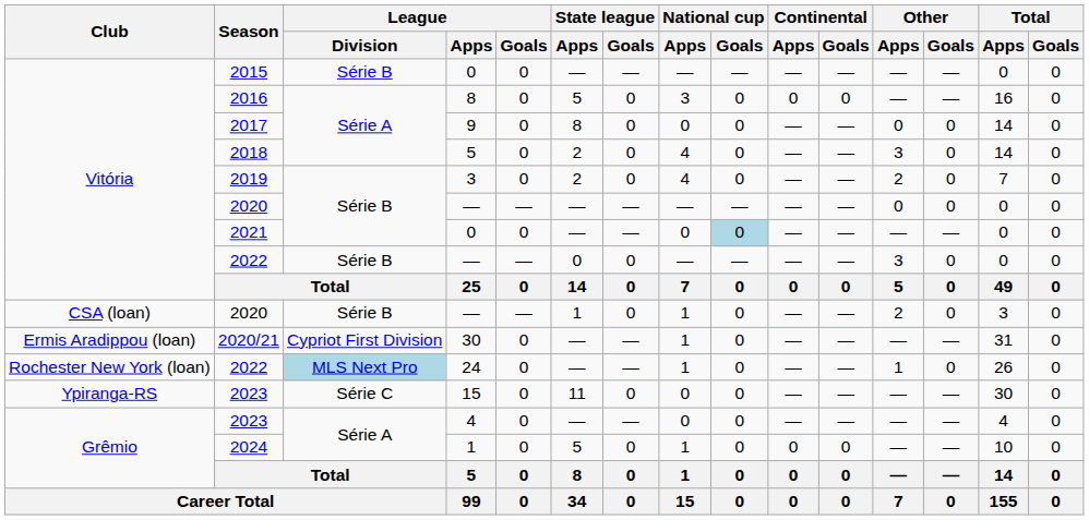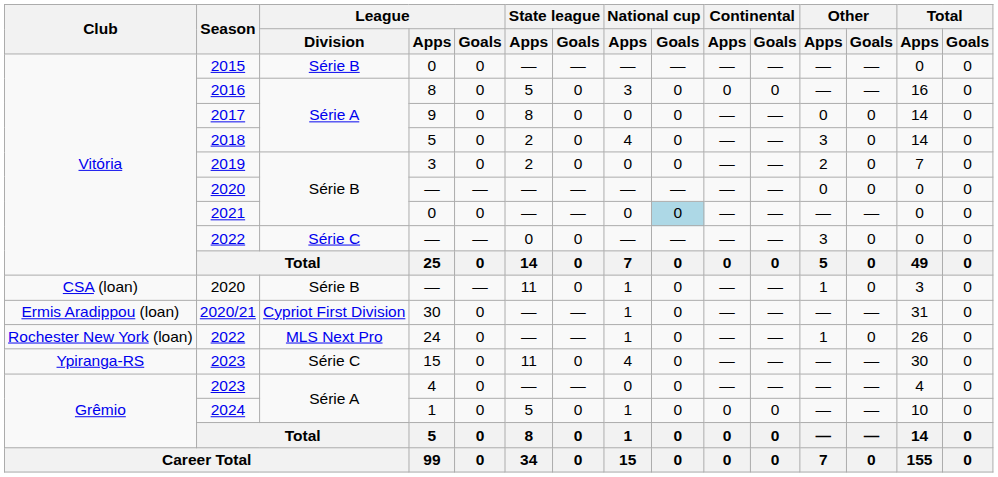2019 | National cup / Apps: 4 -> 0
Vitória / 2022 | League / Division: Série B -> Série C
CSA (loan) / 2020 | State league / Apps: 1 -> 11
CSA (loan) / 2020 | Other / Apps: 2 -> 1
Rochester New York (loan) / 2022 | League / Division: lightblue background -> no background
Ypiranga-RS / 2023 | National cup / Apps: 0 -> 4
